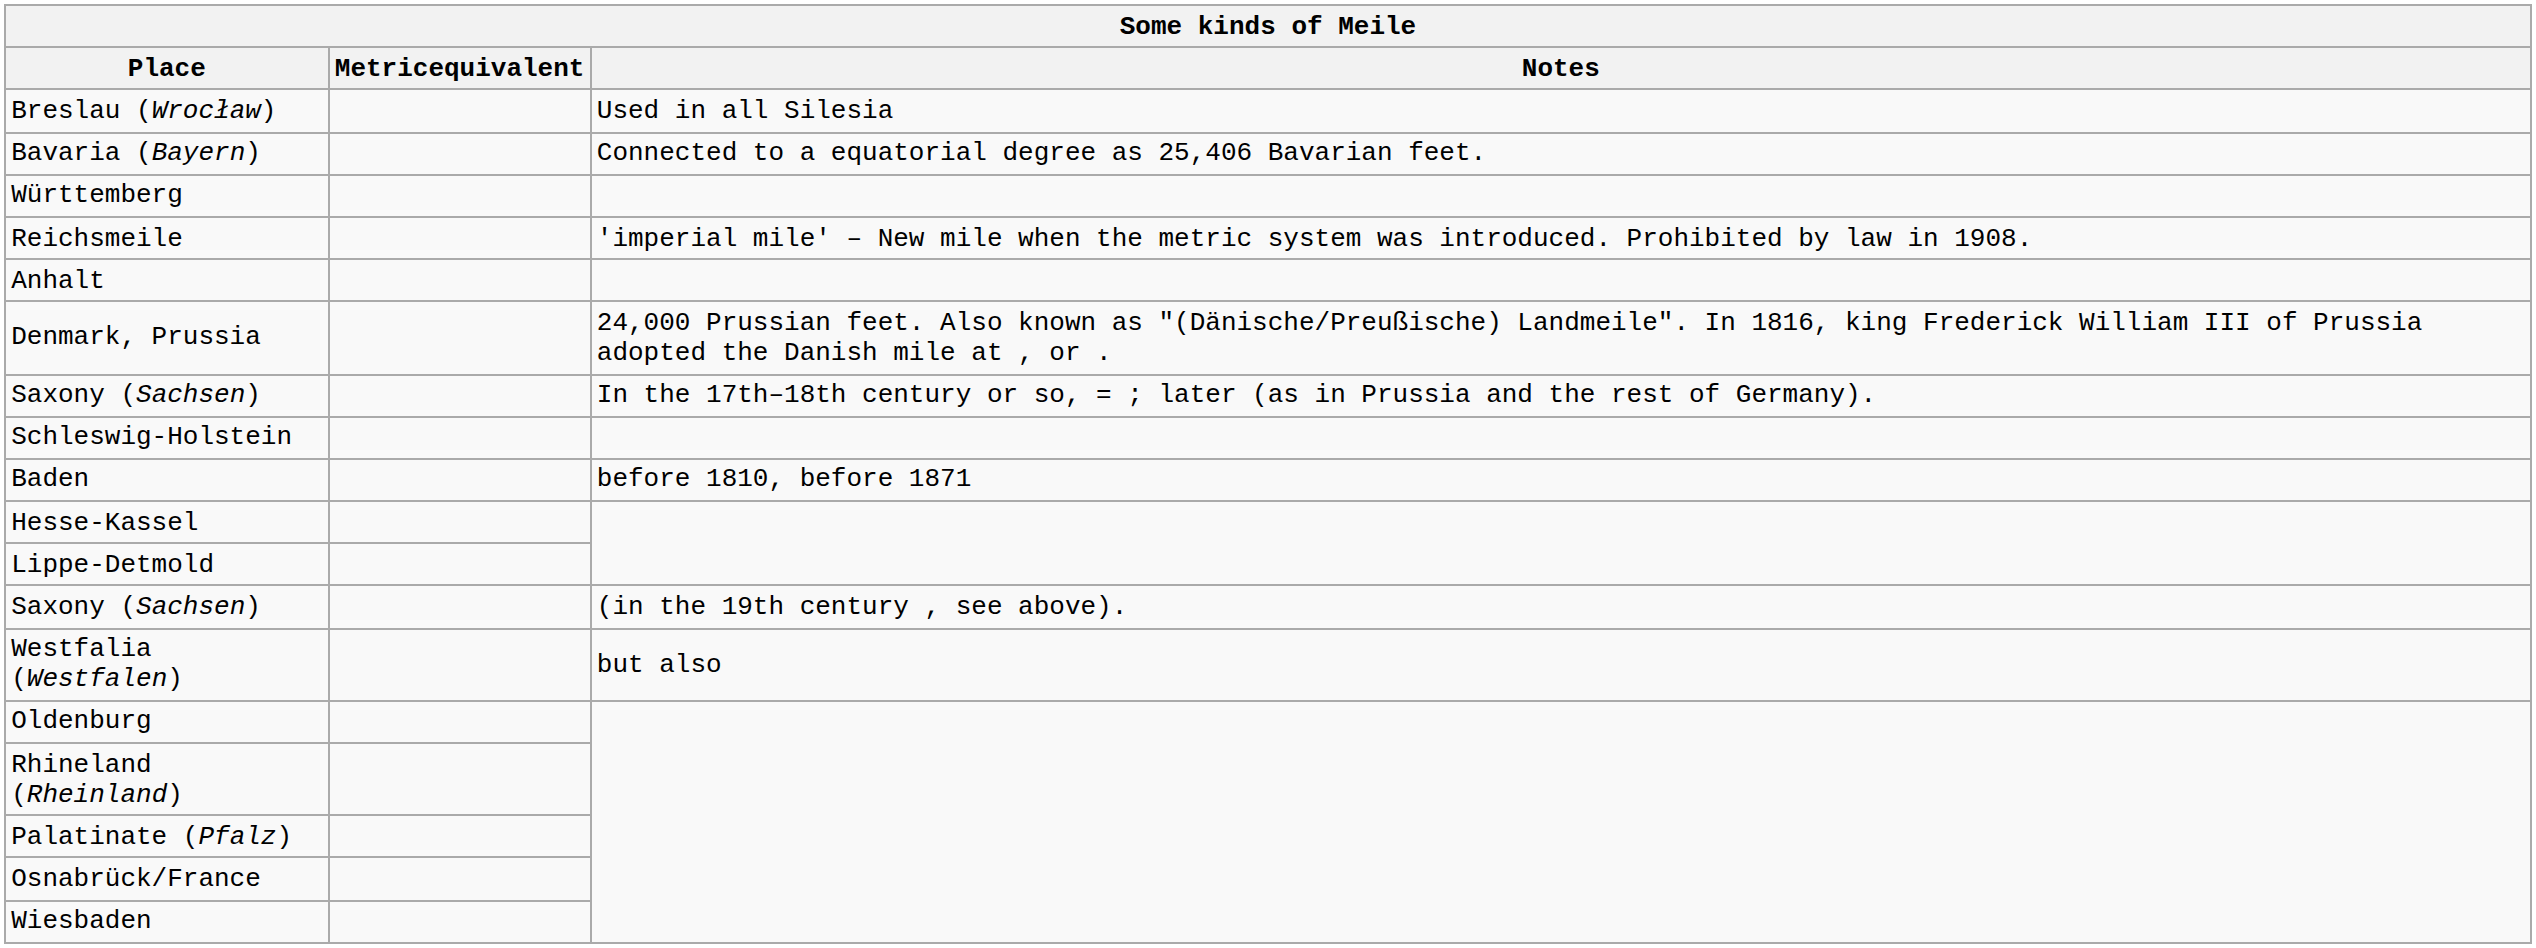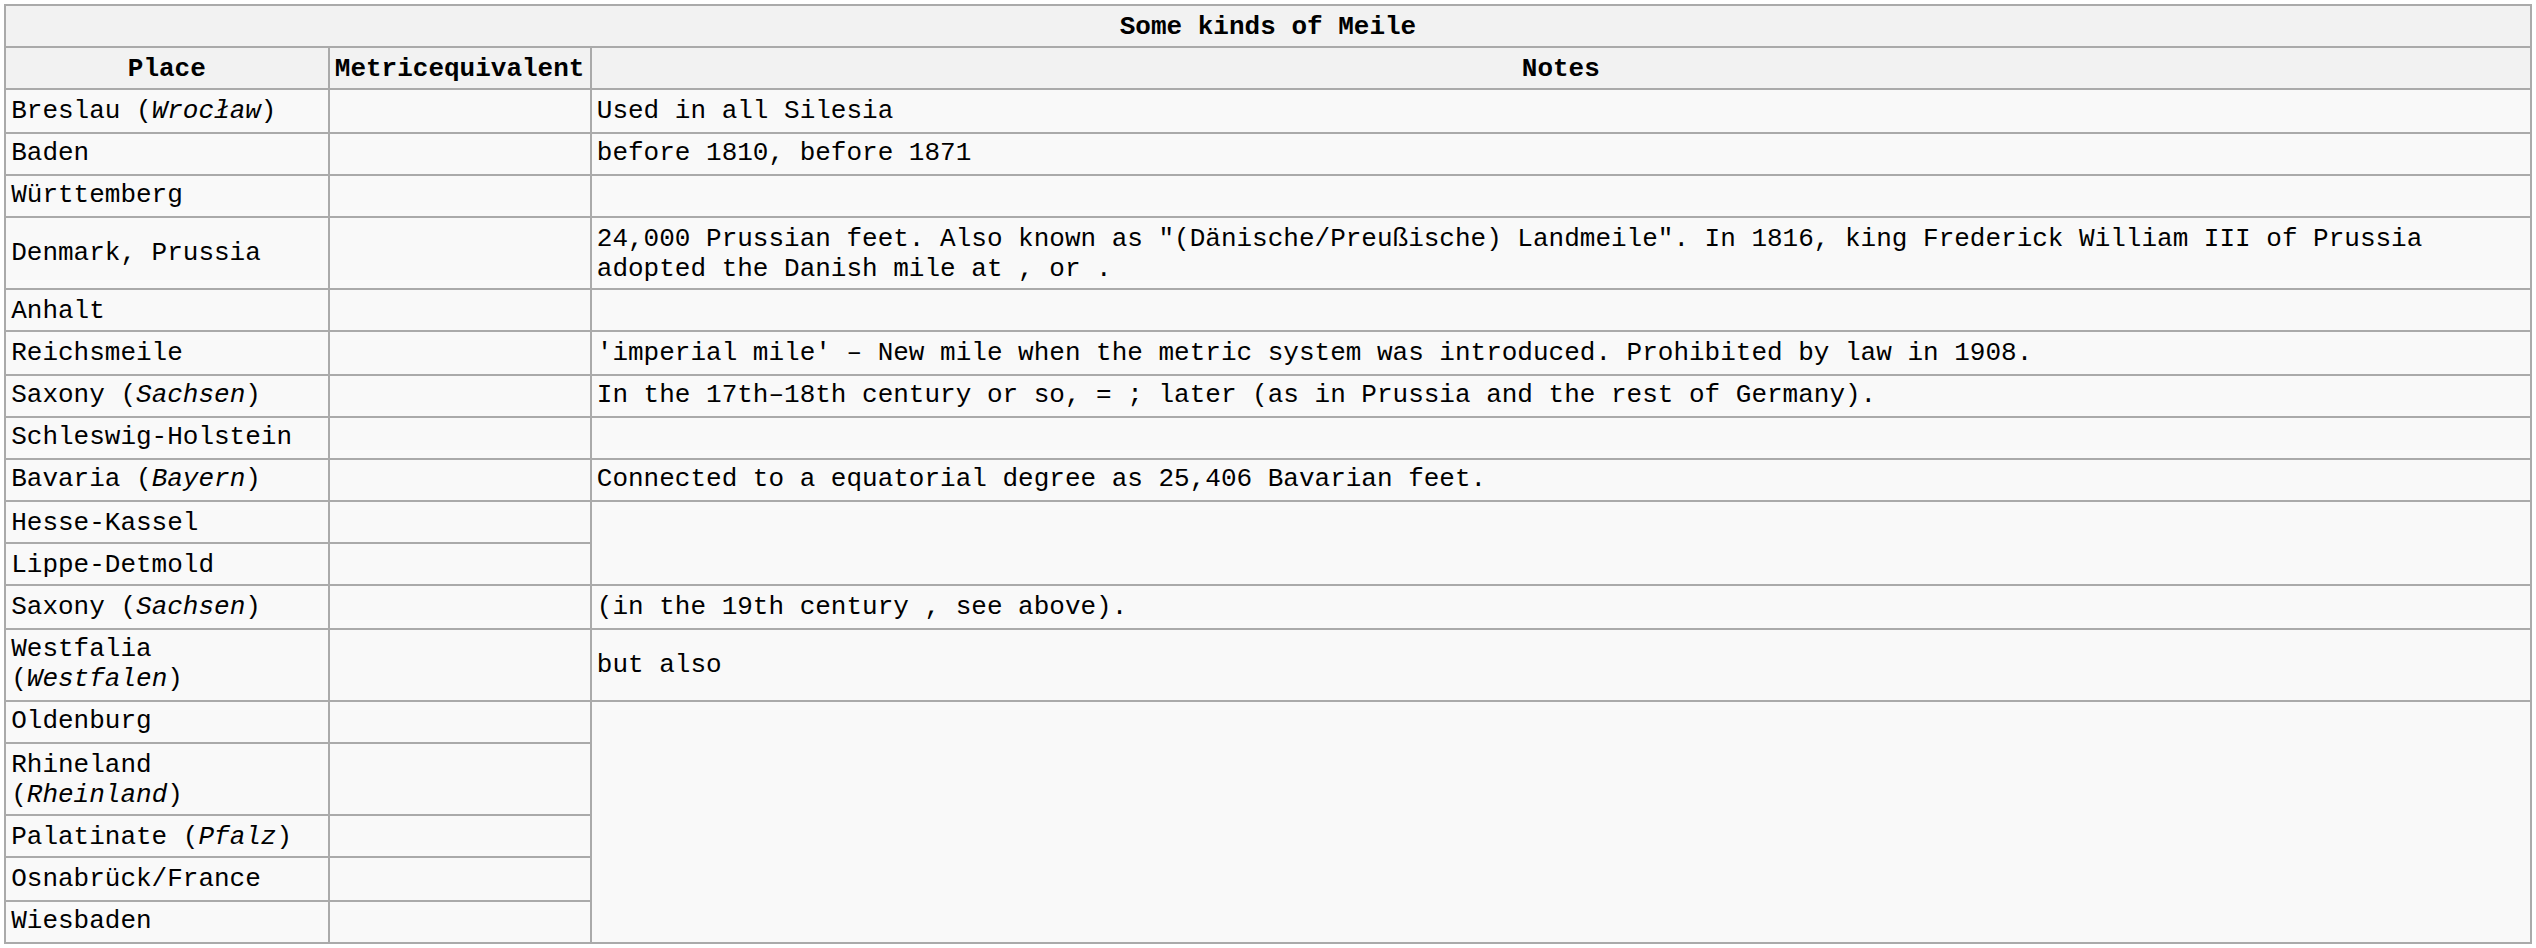rows swapped: Bavaria (Bayern) <-> Baden
rows swapped: Reichsmeile <-> Denmark, Prussia
